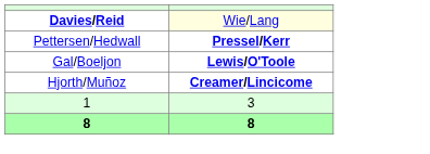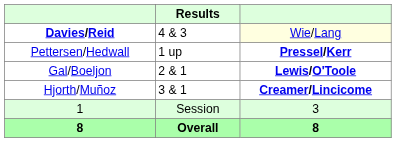+ column: Results | 4 & 3 | 1 up | 2 & 1 | 3 & 1 | Session | Overall
